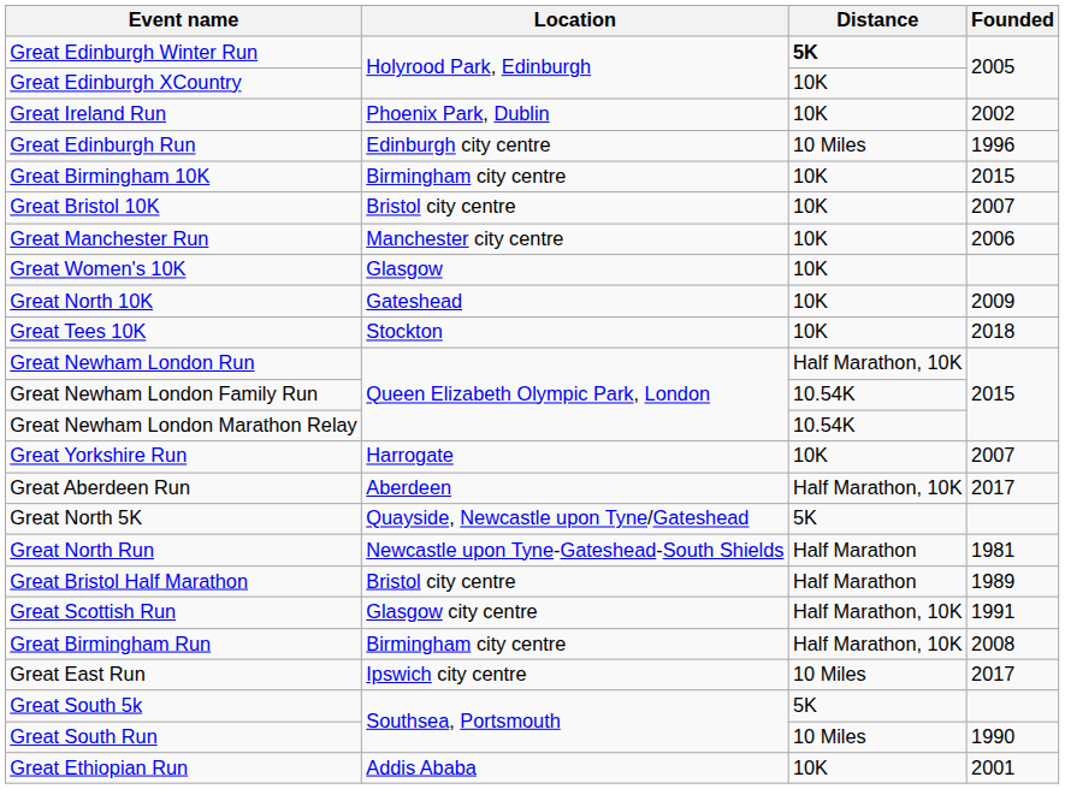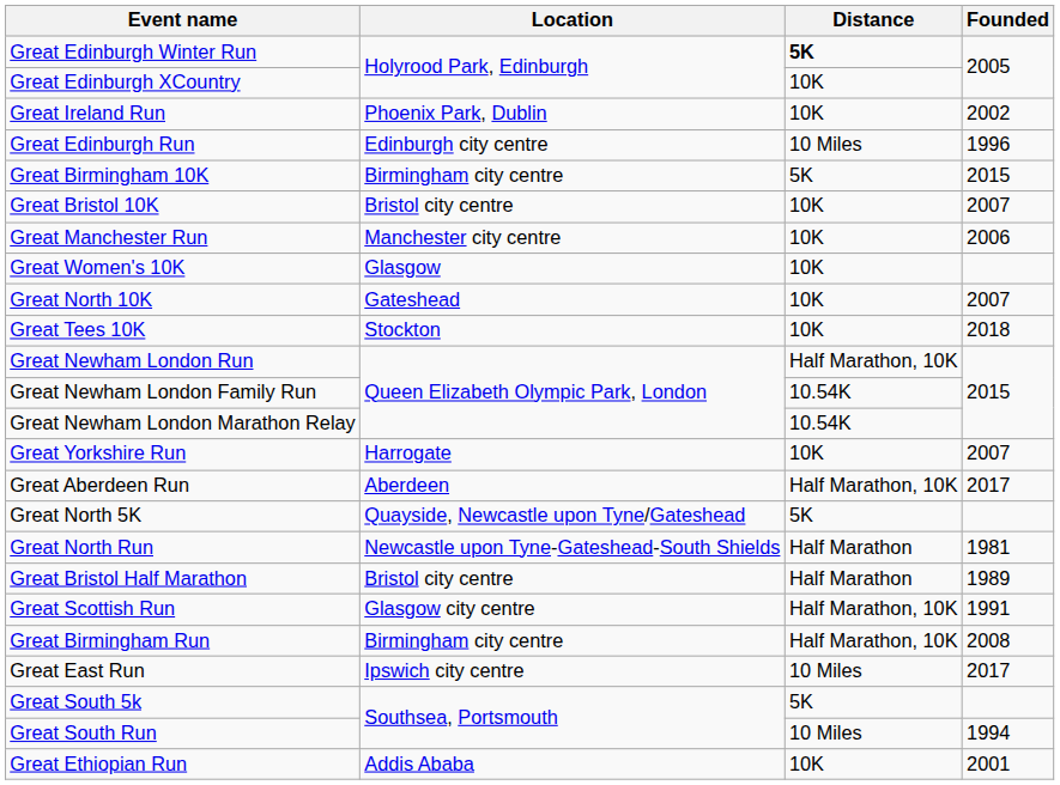Great Birmingham 10K | Distance: 10K -> 5K
Great North 10K | Founded: 2009 -> 2007
Great South Run | Founded: 1990 -> 1994
